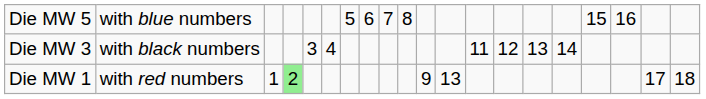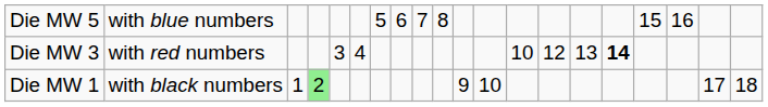Die MW 3 | column 2: with black numbers -> with red numbers
Die MW 3 | column 13: 11 -> 10
Die MW 3 | column 16: normal -> bold
Die MW 1 | column 2: with red numbers -> with black numbers
Die MW 1 | column 12: 13 -> 10
